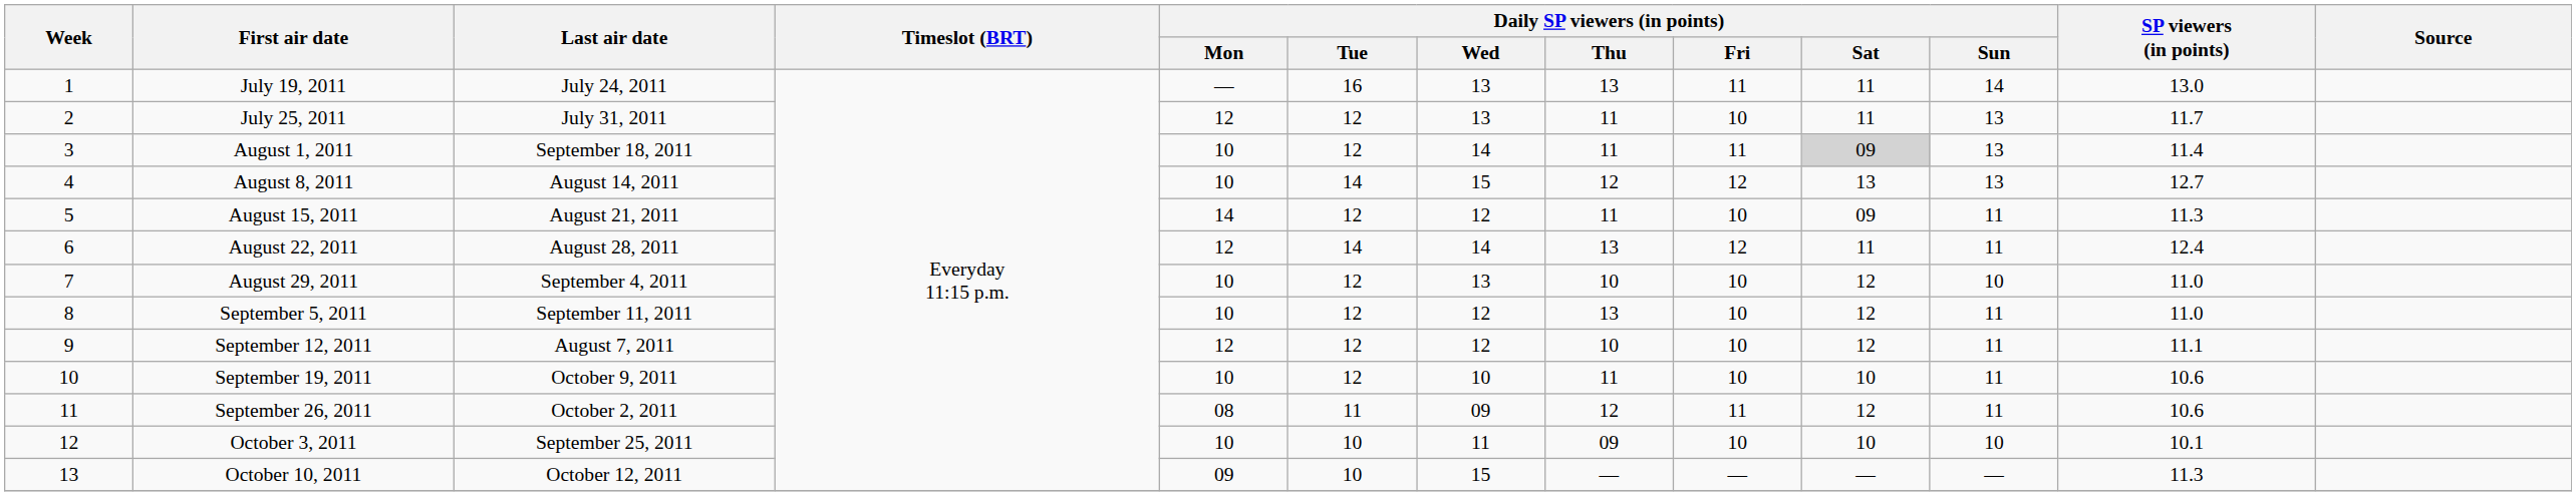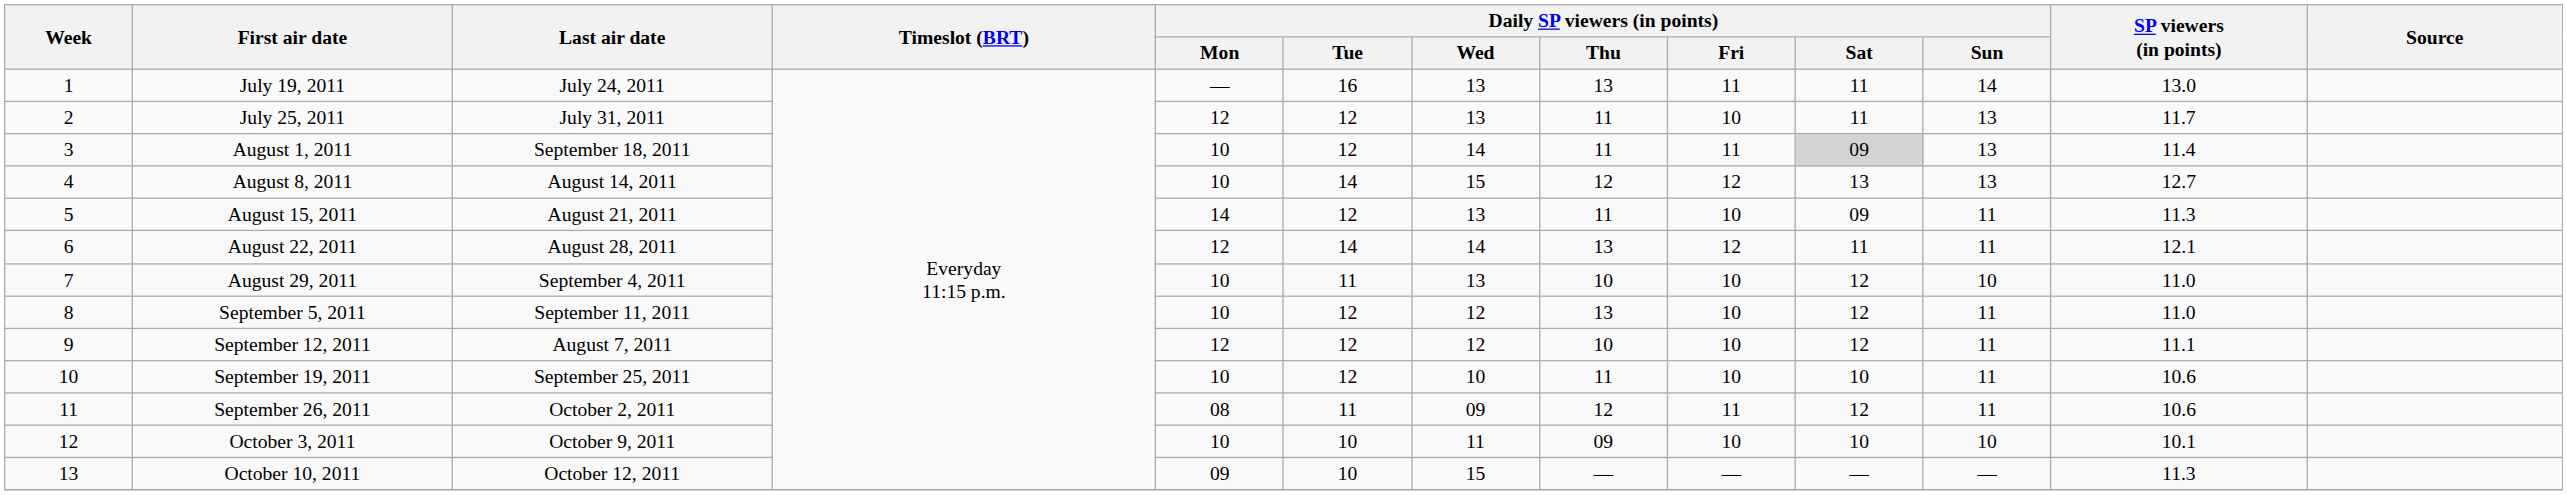August 15, 2011 | Daily SP viewers (in points) / Wed: 12 -> 13
August 22, 2011 | SP viewers (in points): 12.4 -> 12.1
August 29, 2011 | Daily SP viewers (in points) / Tue: 12 -> 11
September 19, 2011 | Last air date: October 9, 2011 -> September 25, 2011
October 3, 2011 | Last air date: September 25, 2011 -> October 9, 2011
